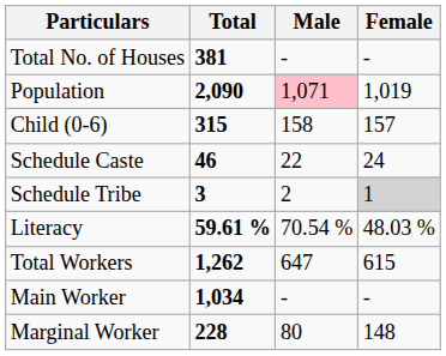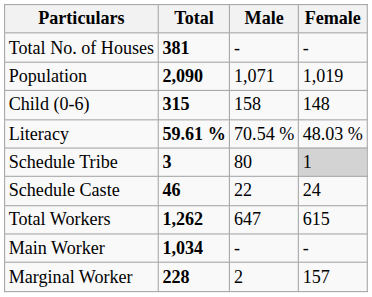Population | Male: pink background -> no background
Child (0-6) | Female: 157 -> 148
rows swapped: Schedule Caste <-> Literacy
Schedule Tribe | Male: 2 -> 80
Marginal Worker | Male: 80 -> 2
Marginal Worker | Female: 148 -> 157
